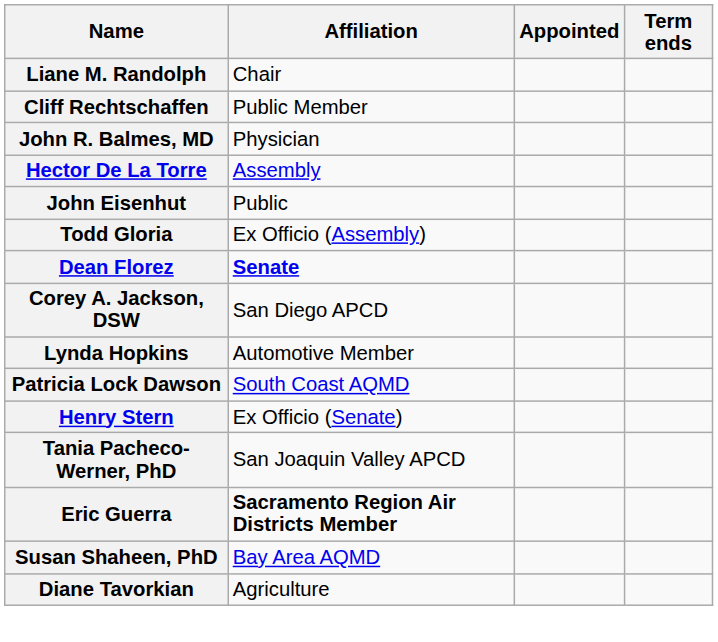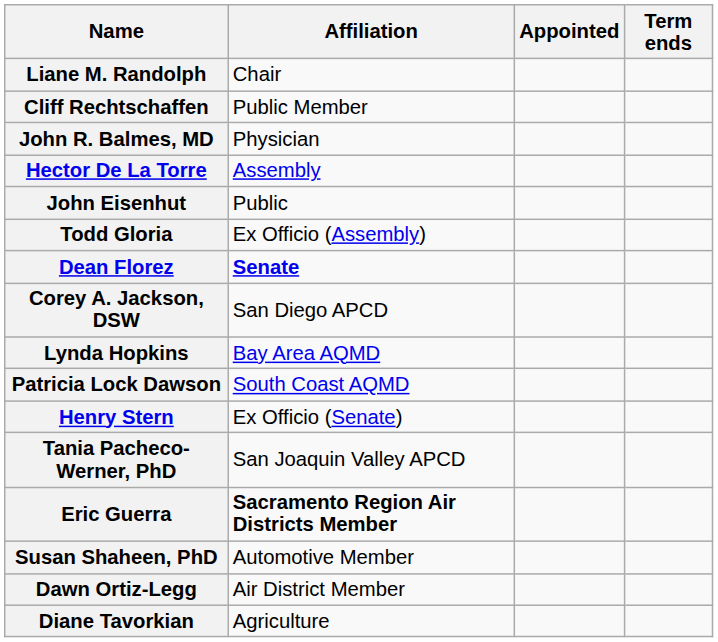Lynda Hopkins | Affiliation: Automotive Member -> Bay Area AQMD
Susan Shaheen, PhD | Affiliation: Bay Area AQMD -> Automotive Member
+ row: Dawn Ortiz-Legg | Air District Member
